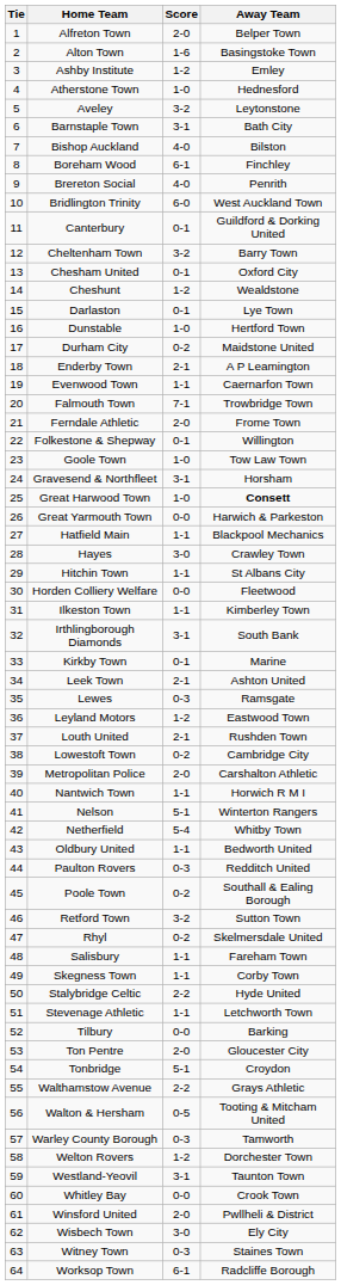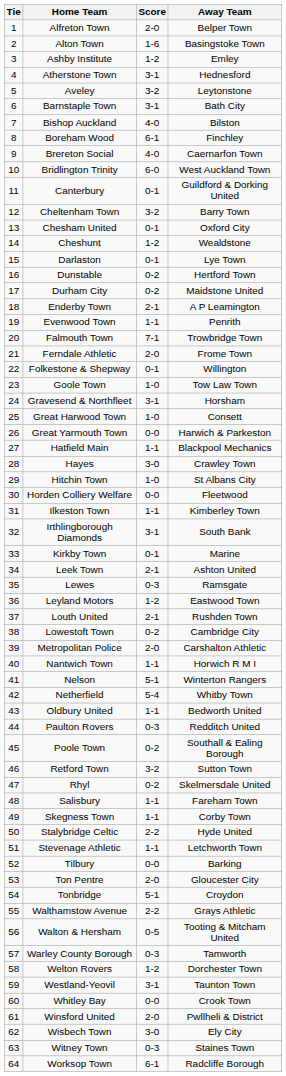Atherstone Town | Score: 1-0 -> 3-1
Brereton Social | Away Team: Penrith -> Caernarfon Town
Dunstable | Score: 1-0 -> 0-2
Evenwood Town | Away Team: Caernarfon Town -> Penrith
Great Harwood Town | Away Team: bold -> normal
Hitchin Town | Score: 1-1 -> 1-0
